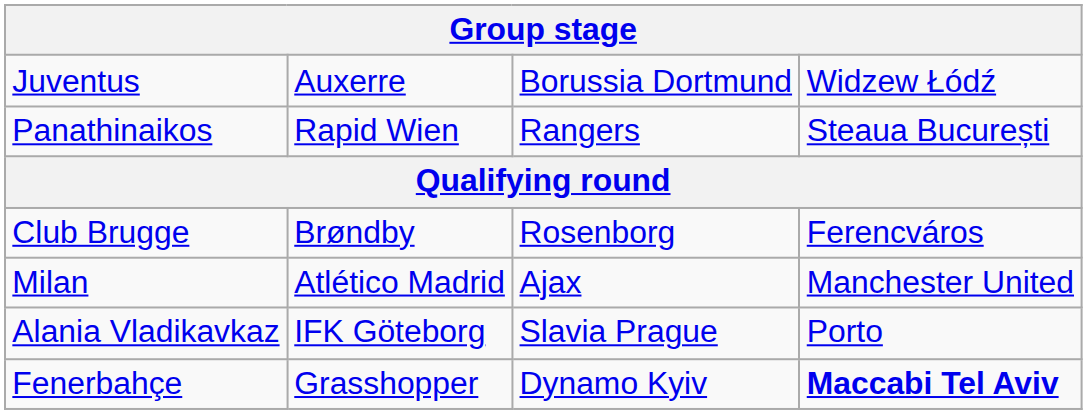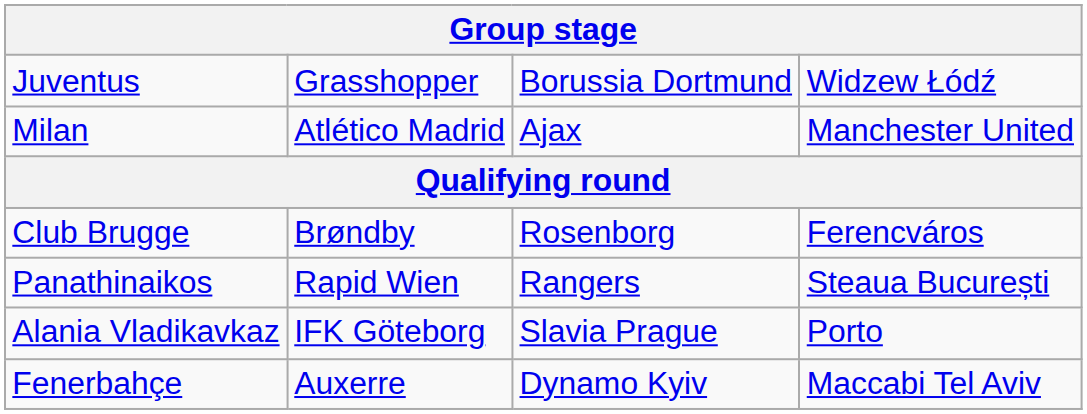Juventus | column 2: Auxerre -> Grasshopper
rows swapped: Milan <-> Panathinaikos
Fenerbahçe | column 2: Grasshopper -> Auxerre
Fenerbahçe | column 4: bold -> normal
